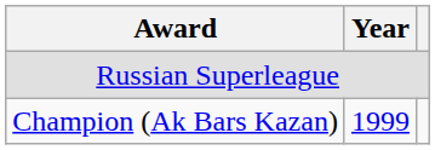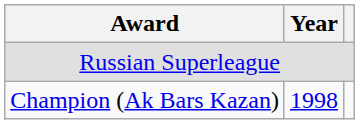Champion (Ak Bars Kazan) | Year: 1999 -> 1998
